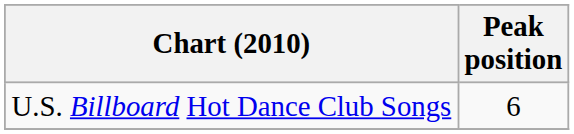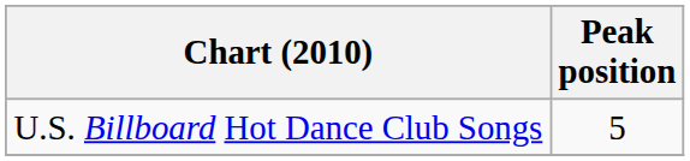U.S. Billboard Hot Dance Club Songs | Peak position: 6 -> 5
